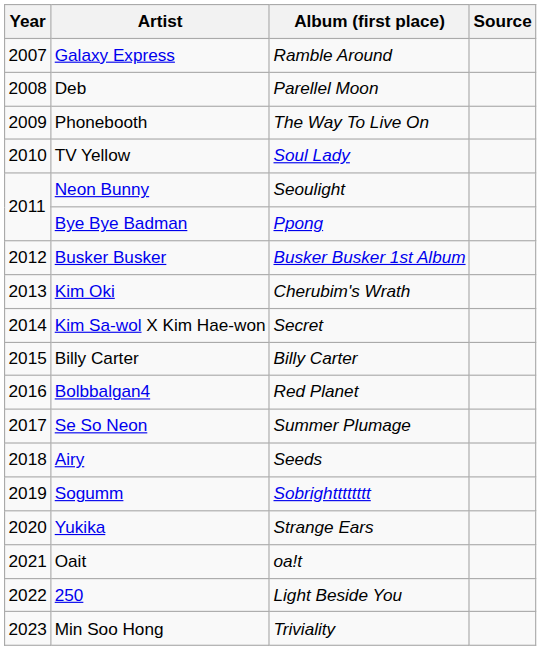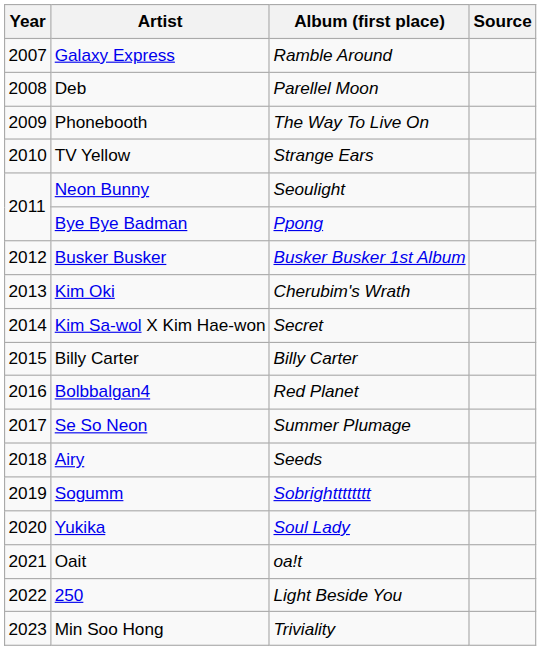TV Yellow | Album (first place): Soul Lady -> Strange Ears
Yukika | Album (first place): Strange Ears -> Soul Lady
